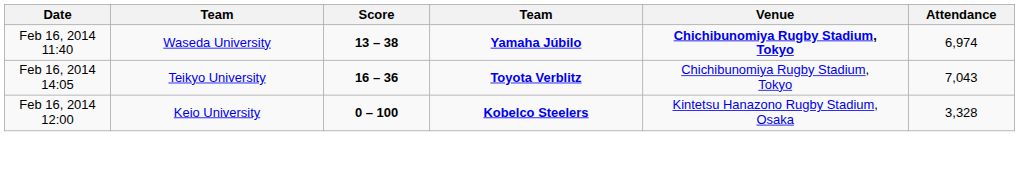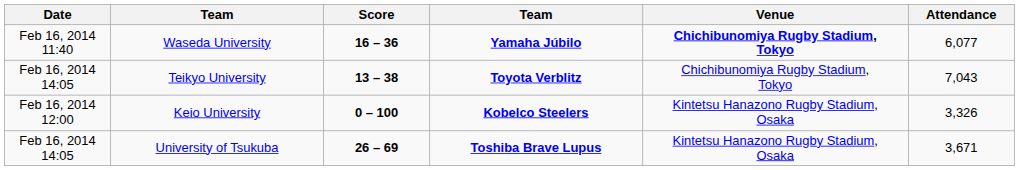Waseda University | Score: 13 – 38 -> 16 – 36
Waseda University | Attendance: 6,974 -> 6,077
Teikyo University | Score: 16 – 36 -> 13 – 38
Keio University | Attendance: 3,328 -> 3,326
+ row: Feb 16, 2014 14:05 | University of Tsukuba | 26 – 69 | Toshiba Brave Lupus | Kintetsu Hanazono Rugby Stadium, Osaka | 3,671
